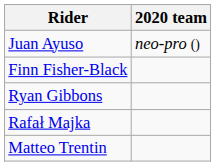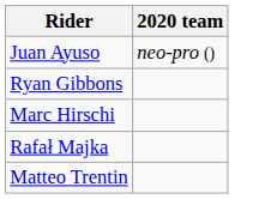- row: Finn Fisher-Black
+ row: Marc Hirschi
